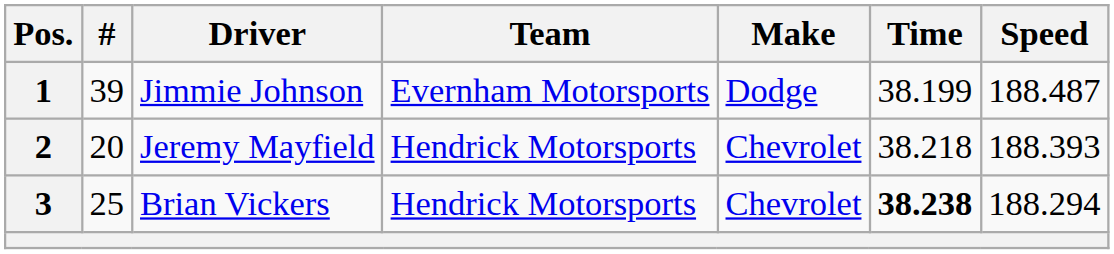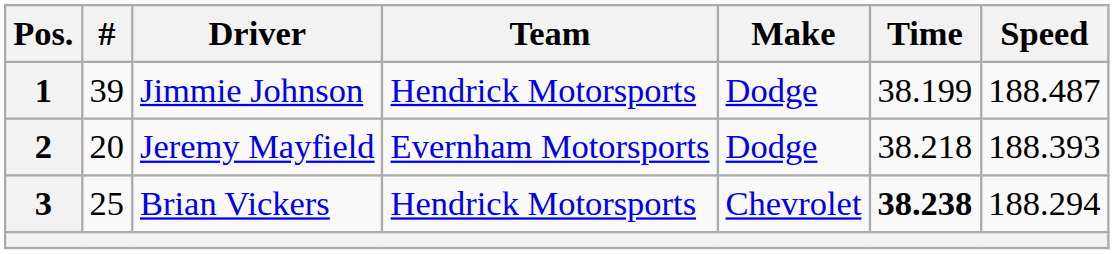1 | Team: Evernham Motorsports -> Hendrick Motorsports
2 | Team: Hendrick Motorsports -> Evernham Motorsports
2 | Make: Chevrolet -> Dodge
